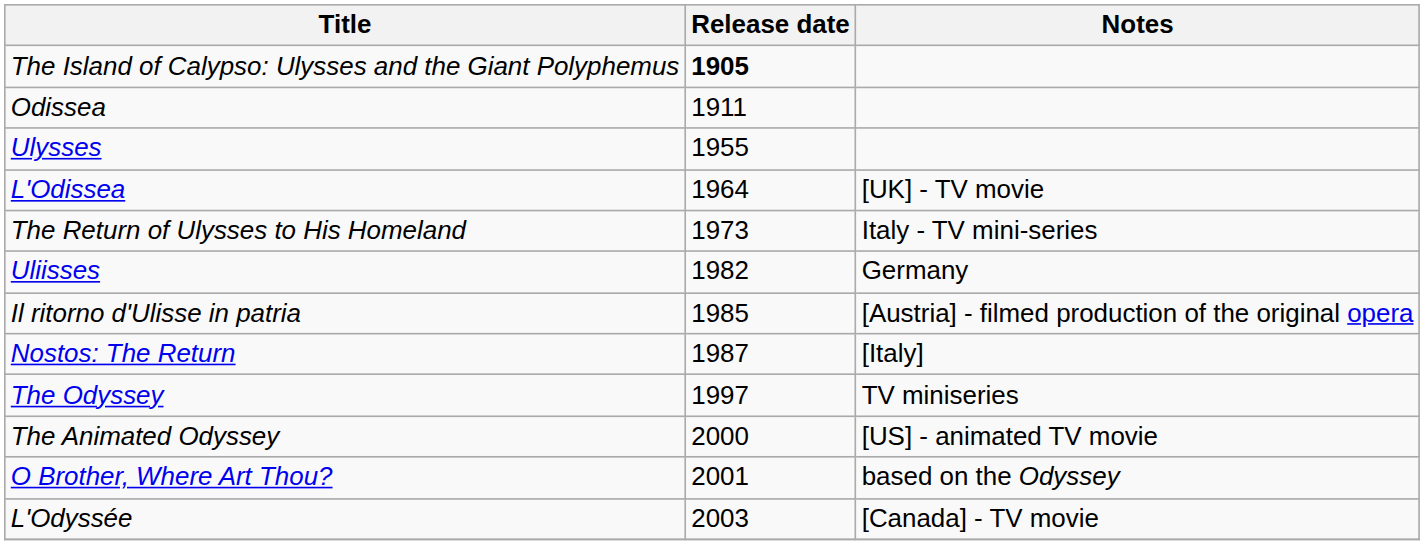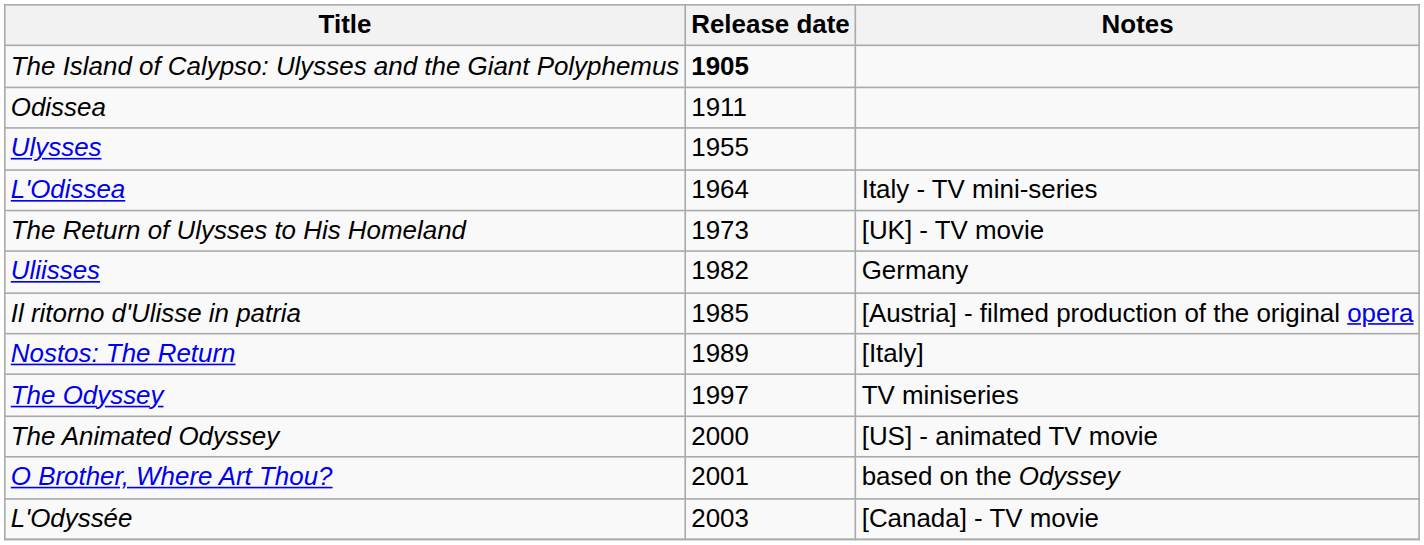L'Odissea | Notes: [UK] - TV movie -> Italy - TV mini-series
The Return of Ulysses to His Homeland | Notes: Italy - TV mini-series -> [UK] - TV movie
Nostos: The Return | Release date: 1987 -> 1989
